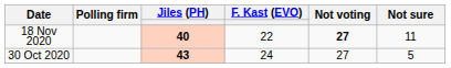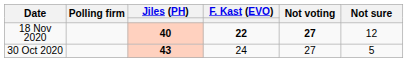18 Nov 2020 | F. Kast (EVO): normal -> bold
18 Nov 2020 | Not sure: 11 -> 12
